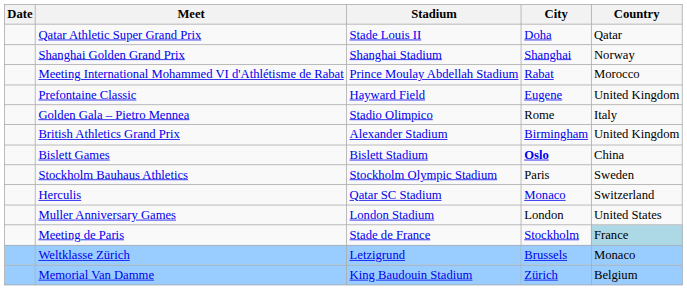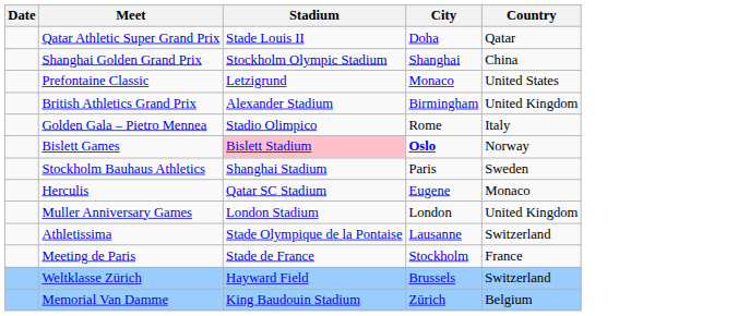Shanghai Golden Grand Prix | Stadium: Shanghai Stadium -> Stockholm Olympic Stadium
Shanghai Golden Grand Prix | Country: Norway -> China
- row: Meeting International Mohammed VI d'Athlétisme de Rabat | Prince Moulay Abdellah Stadium | Rabat | Morocco
Prefontaine Classic | Stadium: Hayward Field -> Letzigrund
Prefontaine Classic | City: Eugene -> Monaco
Prefontaine Classic | Country: United Kingdom -> United States
rows swapped: Golden Gala – Pietro Mennea <-> British Athletics Grand Prix
Bislett Games | Stadium: no background -> pink background
Bislett Games | Country: China -> Norway
Stockholm Bauhaus Athletics | Stadium: Stockholm Olympic Stadium -> Shanghai Stadium
Herculis | City: Monaco -> Eugene
Herculis | Country: Switzerland -> Monaco
Muller Anniversary Games | Country: United States -> United Kingdom
+ row: Athletissima | Stade Olympique de la Pontaise | Lausanne | Switzerland
Meeting de Paris | Country: lightblue background -> no background
Weltklasse Zürich | Stadium: Letzigrund -> Hayward Field
Weltklasse Zürich | Country: Monaco -> Switzerland
